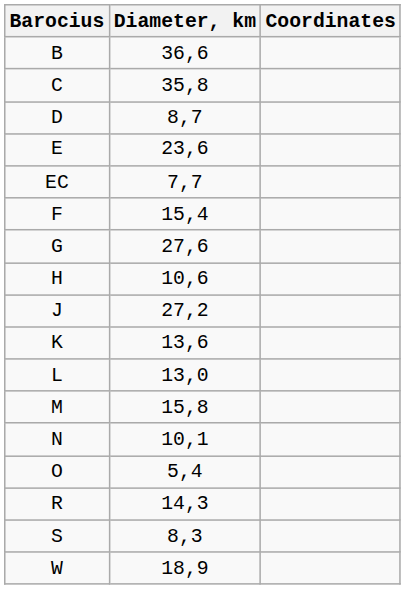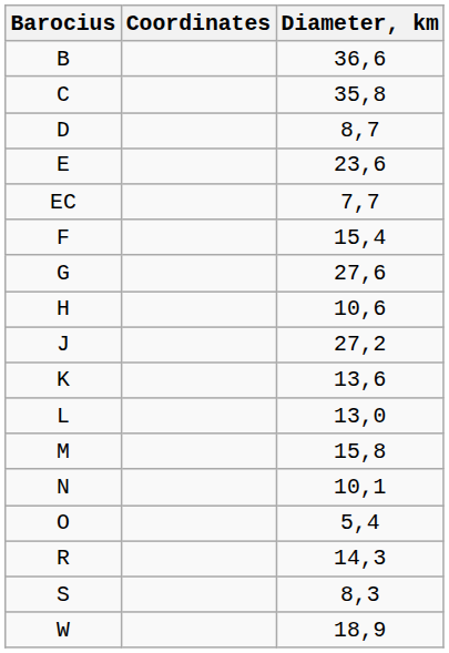columns swapped: Coordinates <-> Diameter, km
